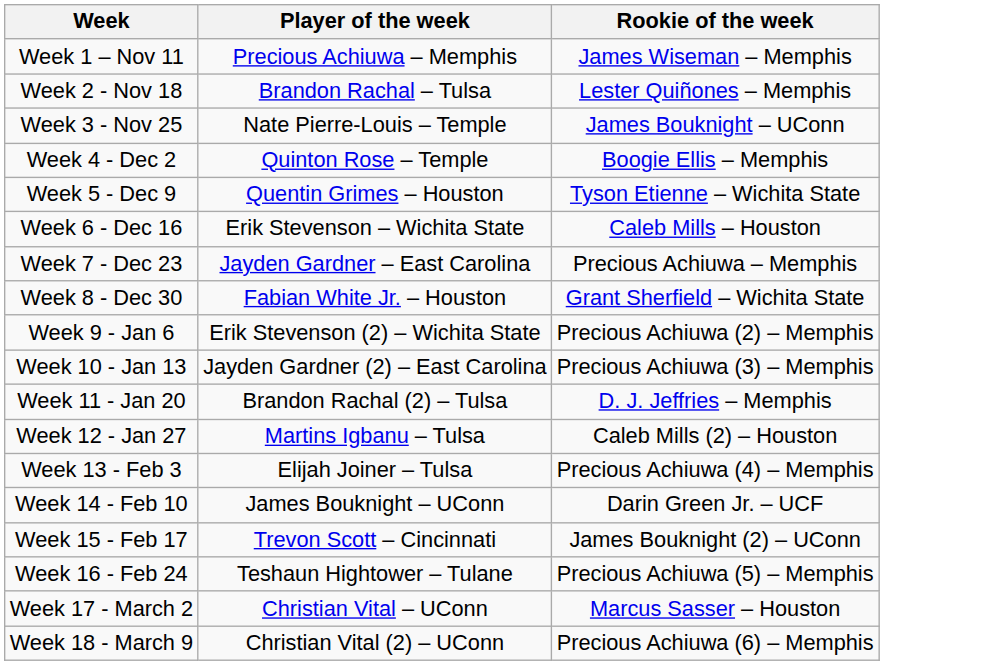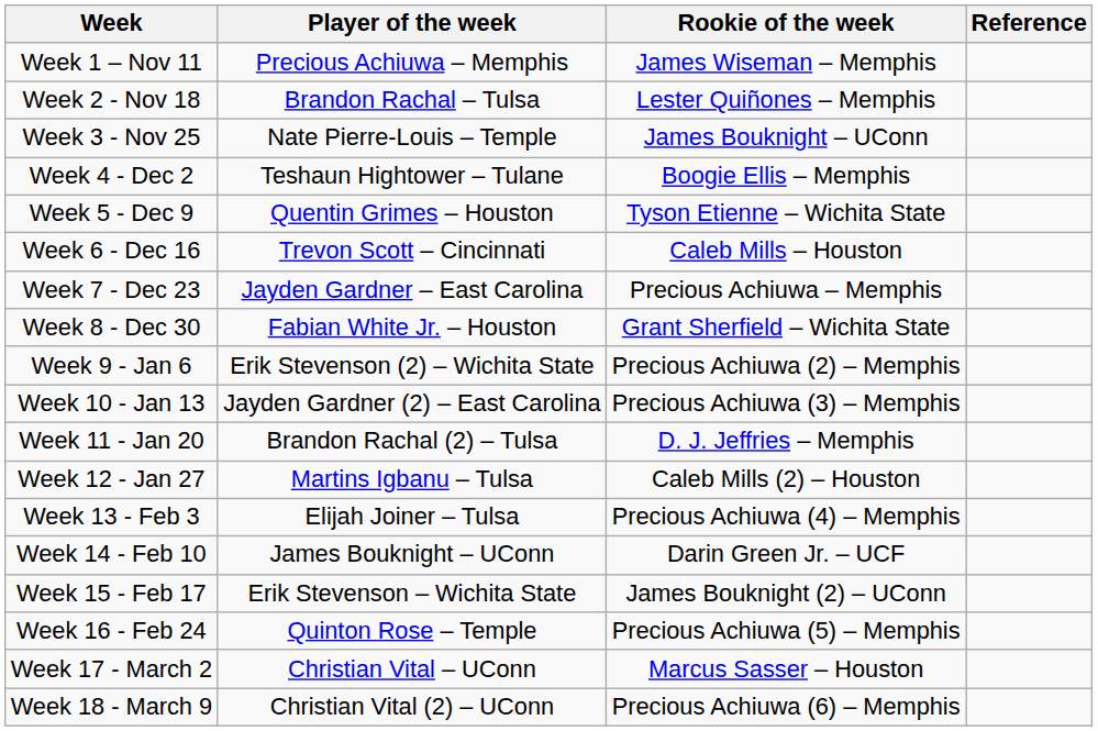+ column: Reference
Week 4 - Dec 2 | Player of the week: Quinton Rose – Temple -> Teshaun Hightower – Tulane
Week 6 - Dec 16 | Player of the week: Erik Stevenson – Wichita State -> Trevon Scott – Cincinnati
Week 15 - Feb 17 | Player of the week: Trevon Scott – Cincinnati -> Erik Stevenson – Wichita State
Week 16 - Feb 24 | Player of the week: Teshaun Hightower – Tulane -> Quinton Rose – Temple
